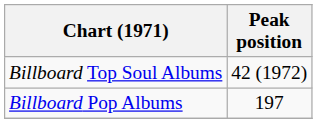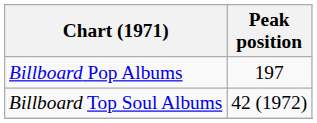rows swapped: Billboard Pop Albums <-> Billboard Top Soul Albums
